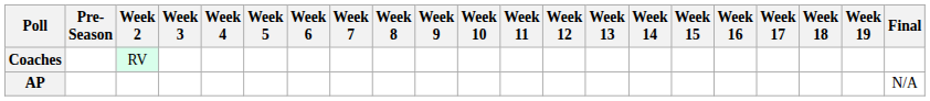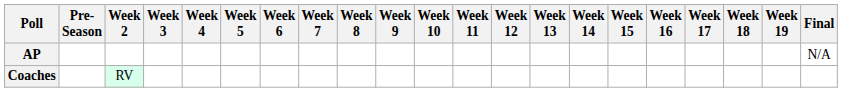rows swapped: AP <-> Coaches
